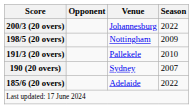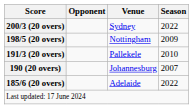200/3 (20 overs) | Venue: Johannesburg -> Sydney
190 (20 overs) | Venue: Sydney -> Johannesburg
